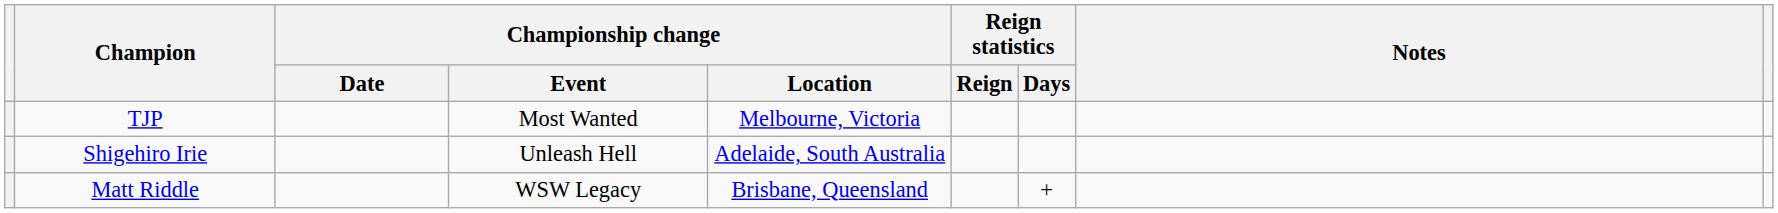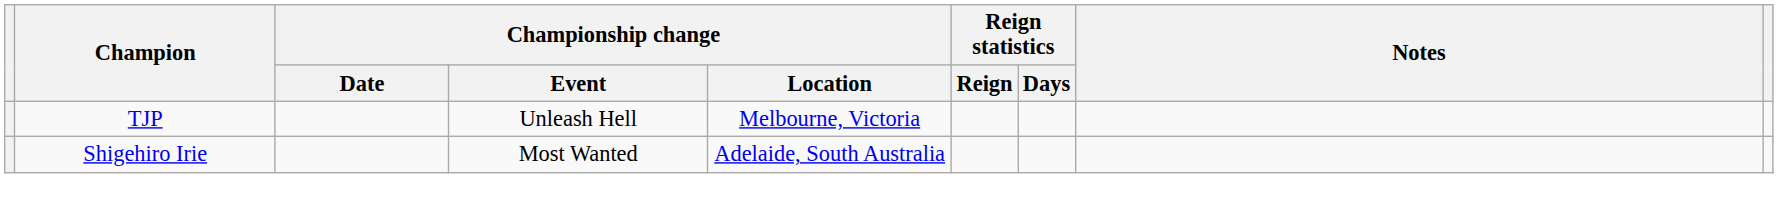TJP | Championship change / Event: Most Wanted -> Unleash Hell
Shigehiro Irie | Championship change / Event: Unleash Hell -> Most Wanted
- row: Matt Riddle | WSW Legacy | Brisbane, Queensland | +
